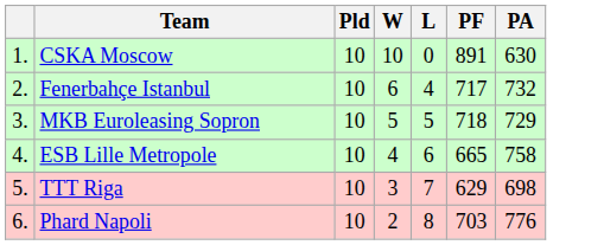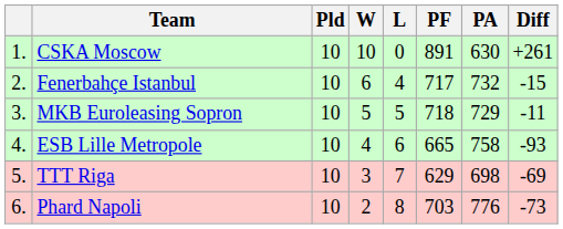+ column: Diff | +261 | -15 | -11 | -93 | -69 | -73
